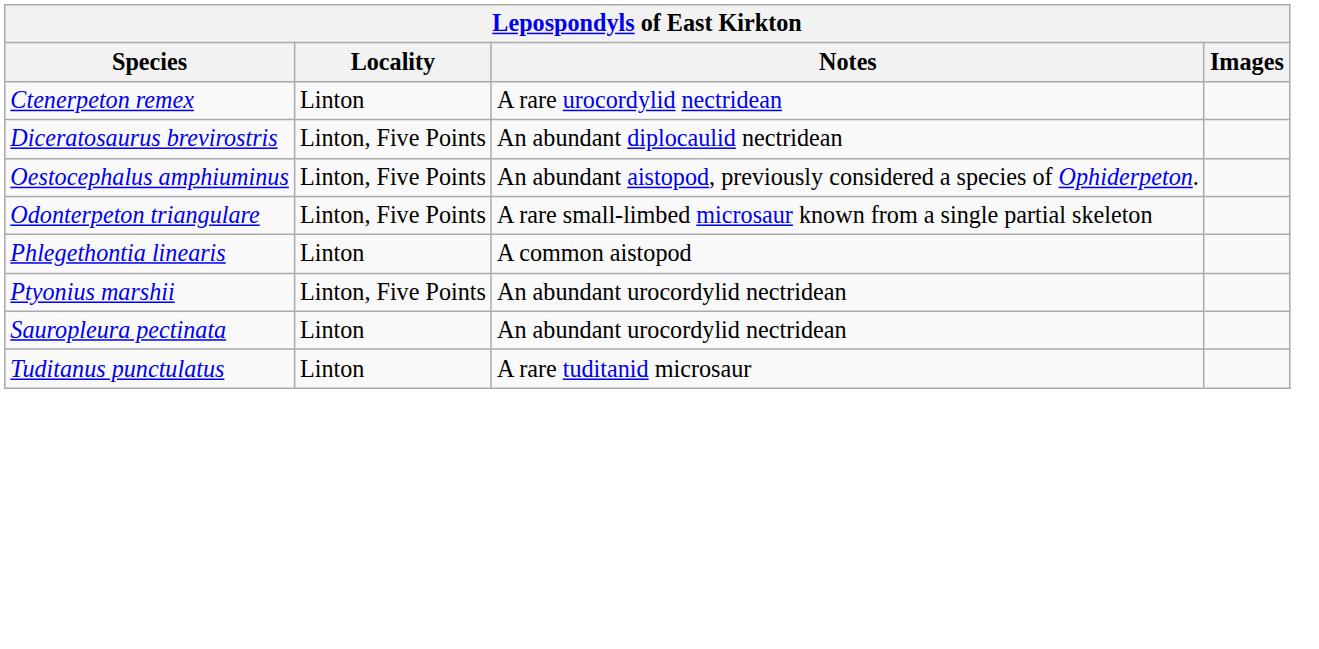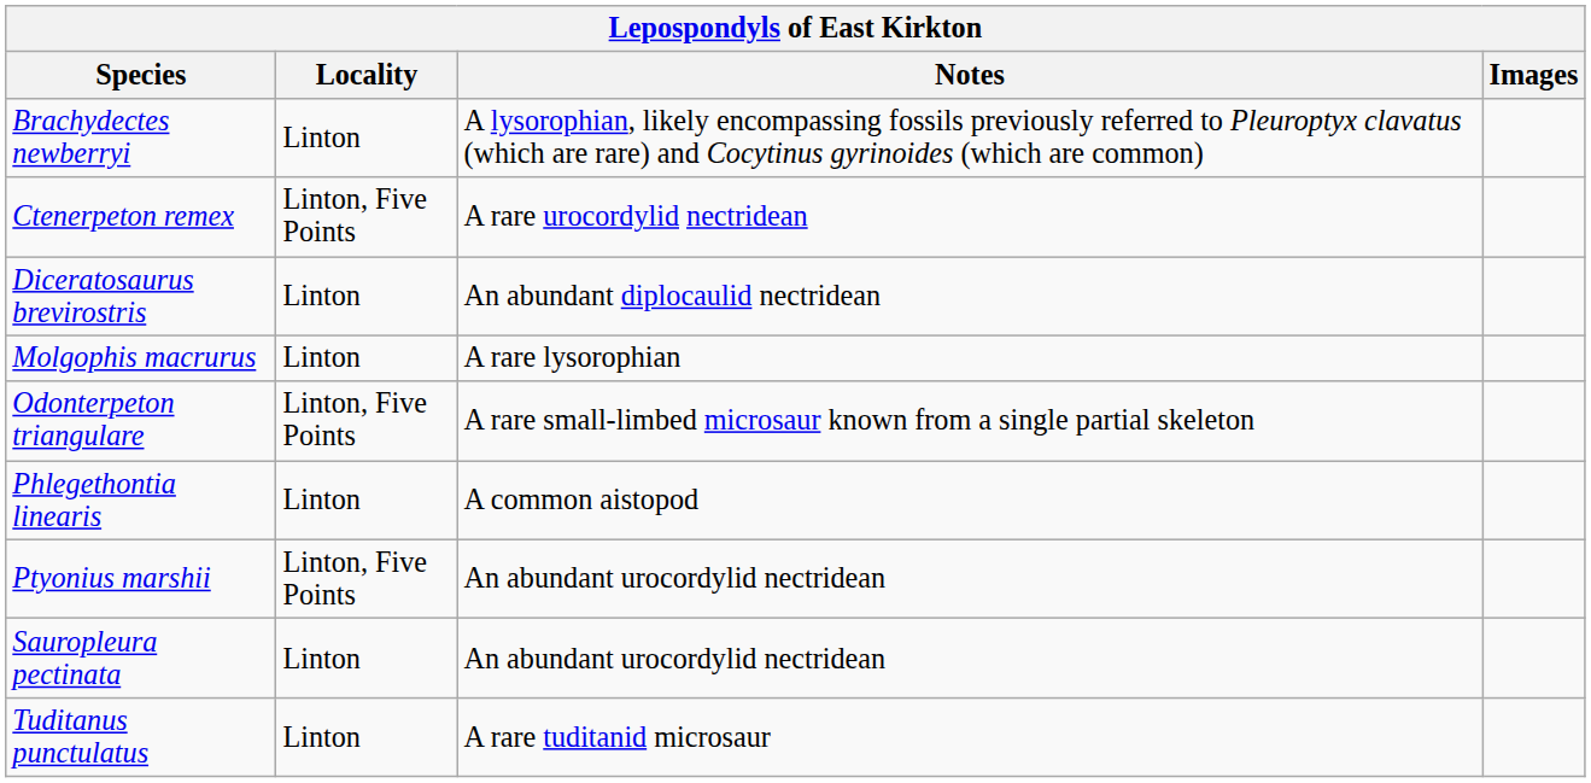+ row: Brachydectes newberryi | Linton | A lysorophian, likely encompassing fossils previously referred to Pleuroptyx clavatus (which are rare) and Cocytinus gyrinoides (which are common)
Ctenerpeton remex | Locality: Linton -> Linton, Five Points
Diceratosaurus brevirostris | Locality: Linton, Five Points -> Linton
+ row: Molgophis macrurus | Linton | A rare lysorophian
- row: Oestocephalus amphiuminus | Linton, Five Points | An abundant aistopod, previously considered a species of Ophiderpeton.
